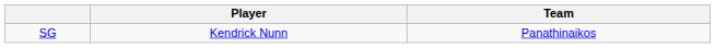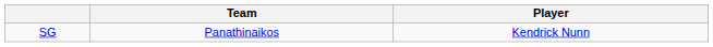columns swapped: Player <-> Team
